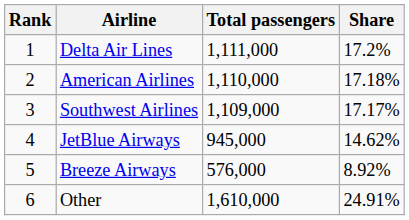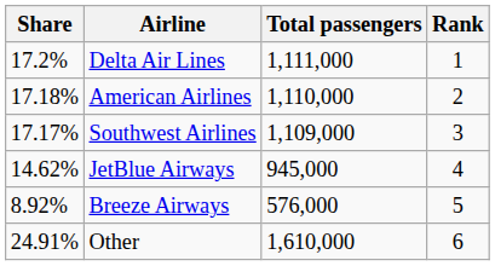columns swapped: Rank <-> Share
